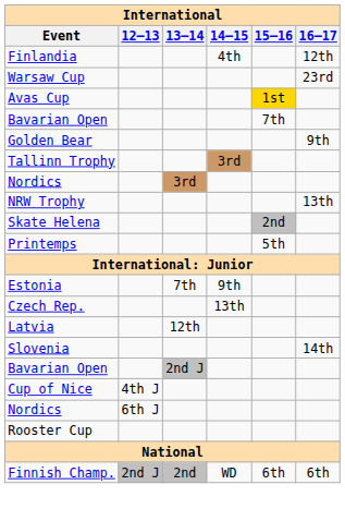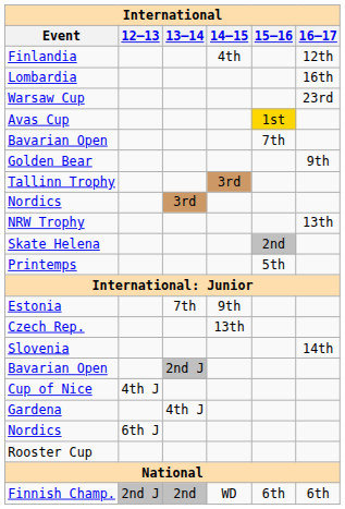+ row: Lombardia | 16th
- row: Latvia | 12th
+ row: Gardena | 4th J
